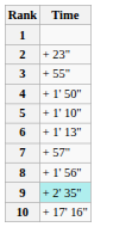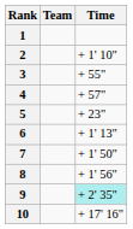+ column: Team
2 | Time: + 23" -> + 1' 10"
4 | Time: + 1' 50" -> + 57"
5 | Time: + 1' 10" -> + 23"
7 | Time: + 57" -> + 1' 50"
